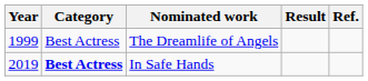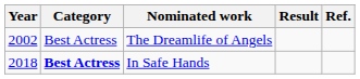The Dreamlife of Angels | Year: 1999 -> 2002
In Safe Hands | Year: 2019 -> 2018
